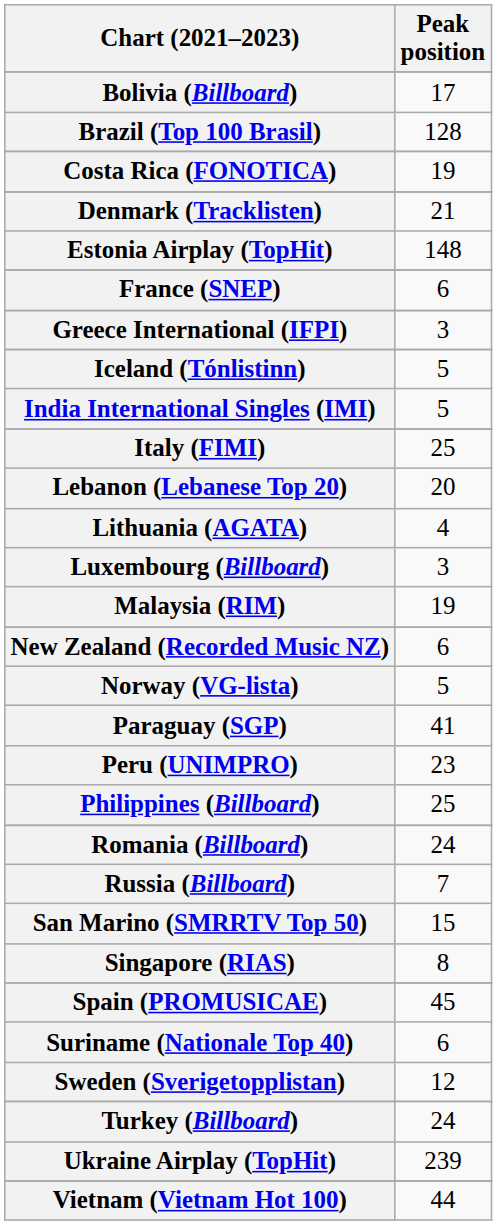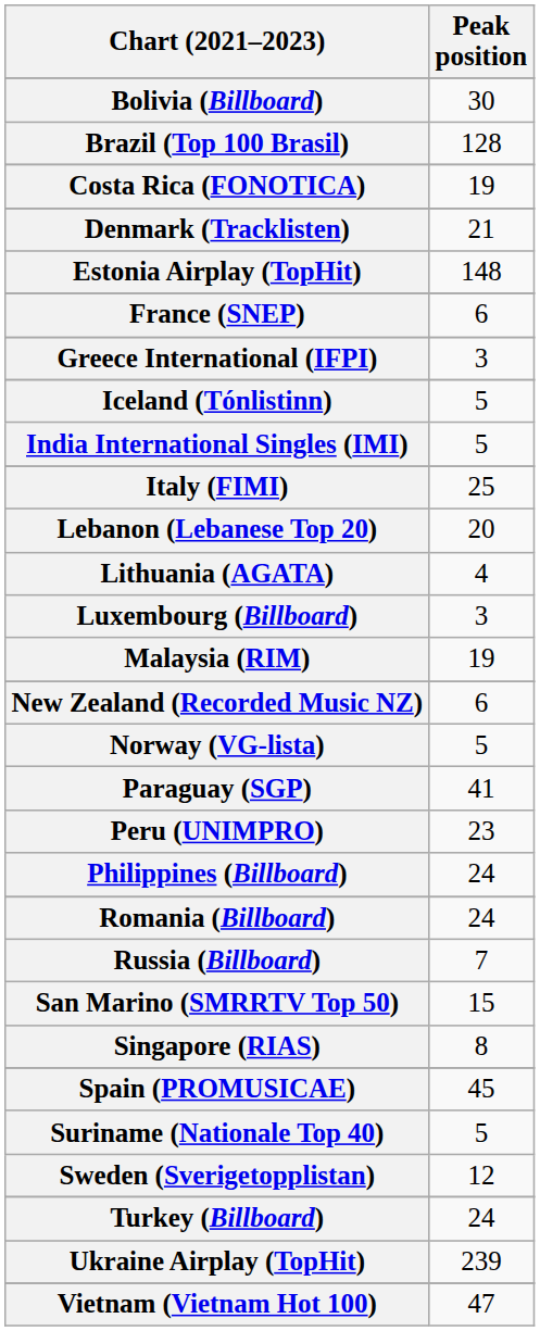Bolivia (Billboard) | Peak position: 17 -> 30
Philippines (Billboard) | Peak position: 25 -> 24
Suriname (Nationale Top 40) | Peak position: 6 -> 5
Vietnam (Vietnam Hot 100) | Peak position: 44 -> 47
